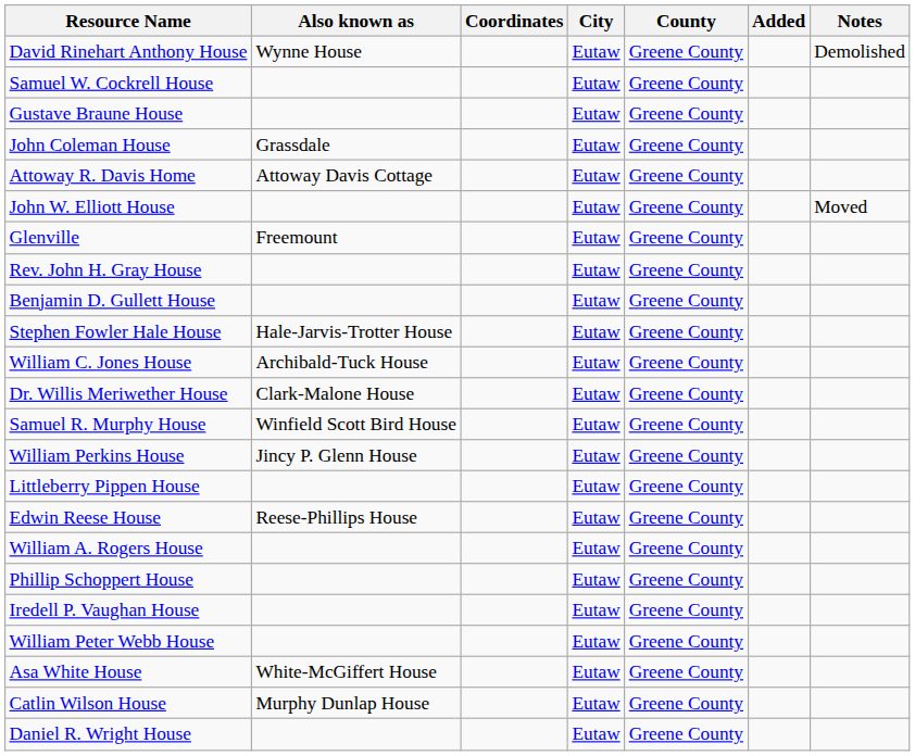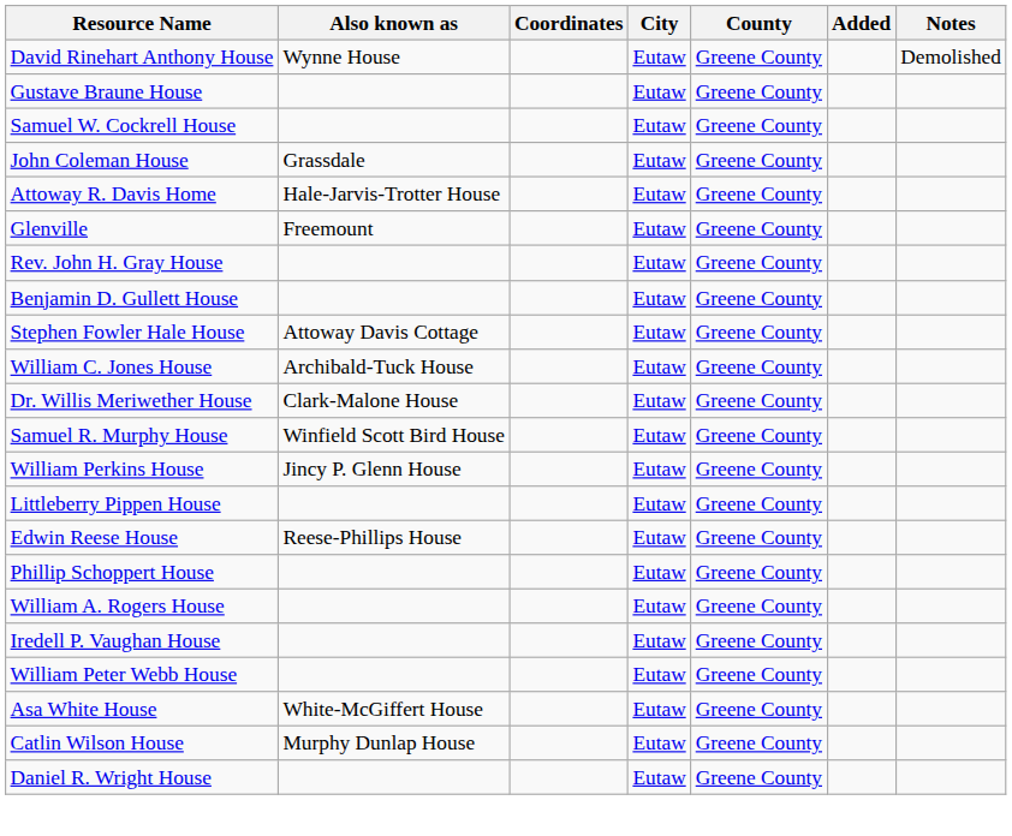rows swapped: Gustave Braune House <-> Samuel W. Cockrell House
Attoway R. Davis Home | Also known as: Attoway Davis Cottage -> Hale-Jarvis-Trotter House
- row: John W. Elliott House | Eutaw | Greene County | Moved
Stephen Fowler Hale House | Also known as: Hale-Jarvis-Trotter House -> Attoway Davis Cottage
rows swapped: William A. Rogers House <-> Phillip Schoppert House
